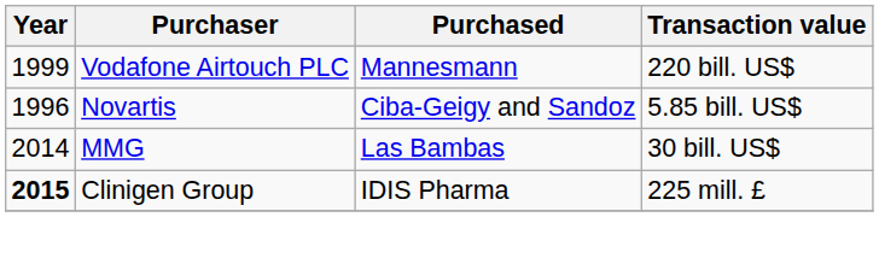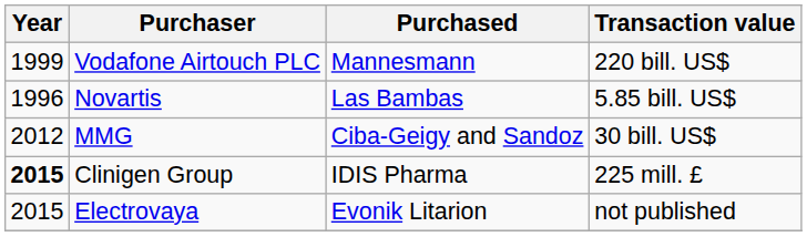Novartis | Purchased: Ciba-Geigy and Sandoz -> Las Bambas
MMG | Year: 2014 -> 2012
MMG | Purchased: Las Bambas -> Ciba-Geigy and Sandoz
+ row: 2015 | Electrovaya | Evonik Litarion | not published
